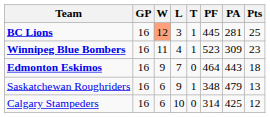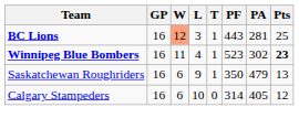BC Lions | PF: 445 -> 443
Winnipeg Blue Bombers | PA: 309 -> 302
Winnipeg Blue Bombers | Pts: normal -> bold
- row: Edmonton Eskimos | 16 | 9 | 7 | 0 | 464 | 443 | 18
Saskatchewan Roughriders | PF: 348 -> 350
Calgary Stampeders | PA: 425 -> 405
